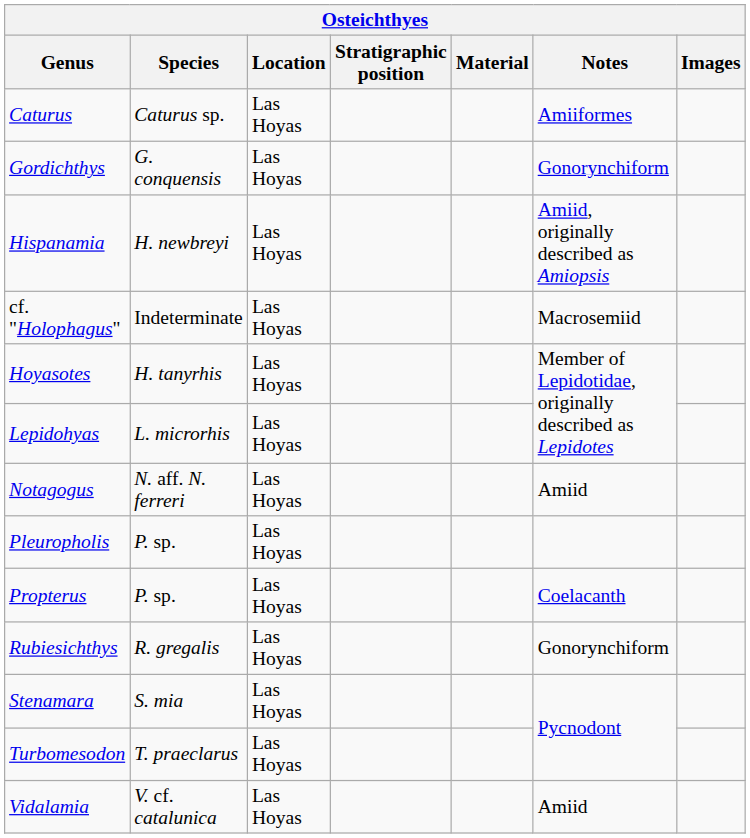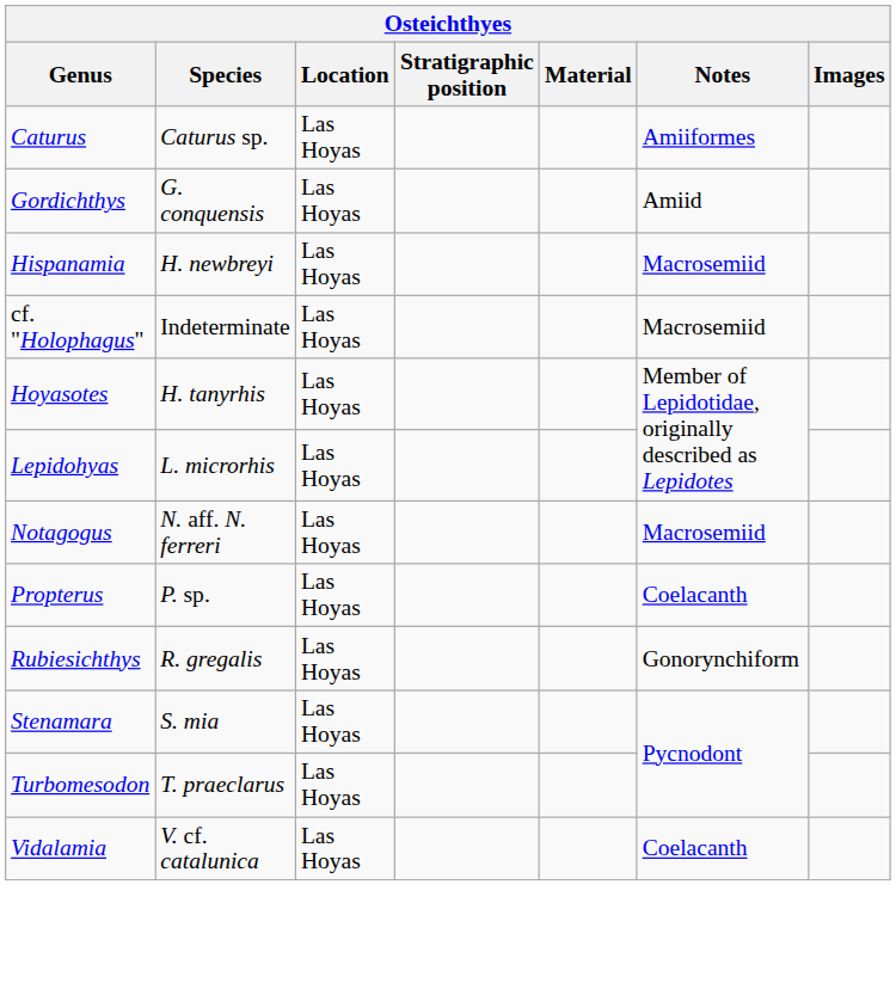Gordichthys | Notes: Gonorynchiform -> Amiid
Hispanamia | Notes: Amiid, originally described as Amiopsis -> Macrosemiid
Notagogus | Notes: Amiid -> Macrosemiid
- row: Pleuropholis | P. sp. | Las Hoyas
Vidalamia | Notes: Amiid -> Coelacanth
